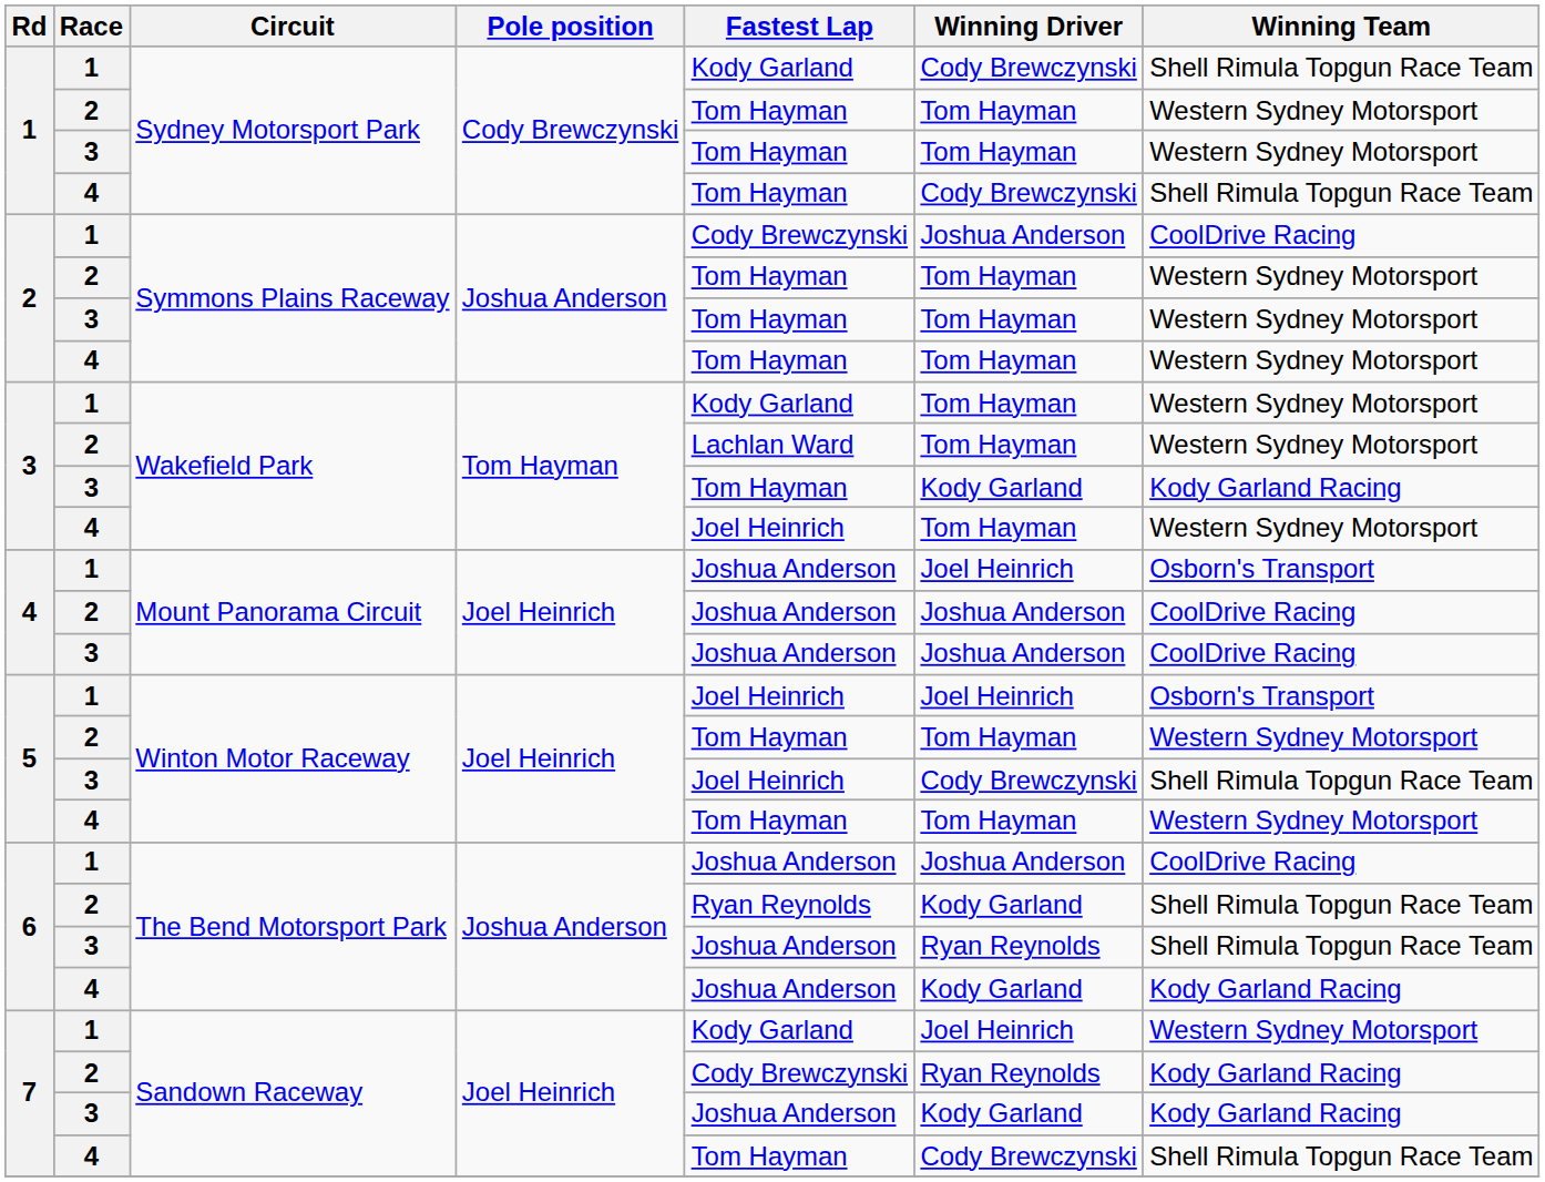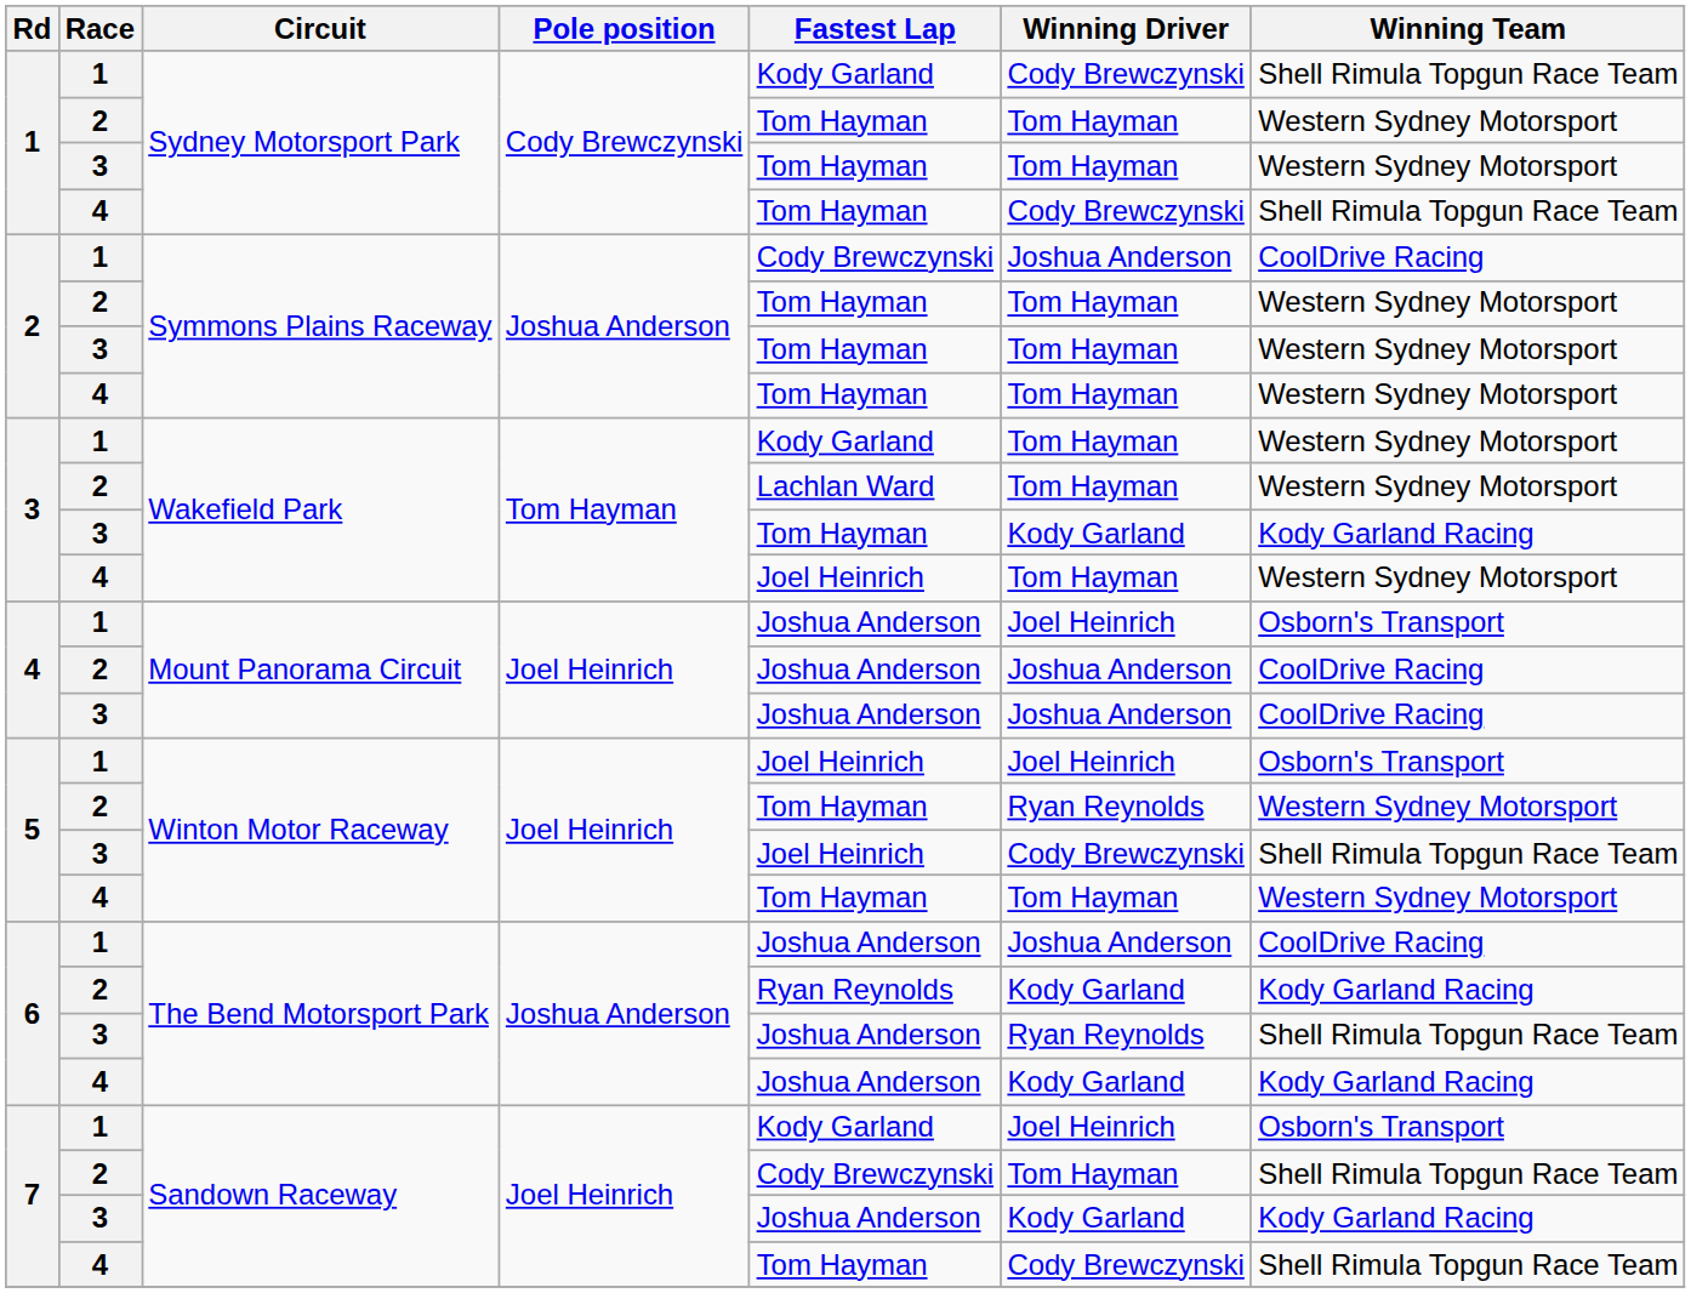5 / 2 | Winning Driver: Tom Hayman -> Ryan Reynolds
6 / 2 | Winning Team: Shell Rimula Topgun Race Team -> Kody Garland Racing
7 / 1 | Winning Team: Western Sydney Motorsport -> Osborn's Transport
7 / 2 | Winning Driver: Ryan Reynolds -> Tom Hayman
7 / 2 | Winning Team: Kody Garland Racing -> Shell Rimula Topgun Race Team
